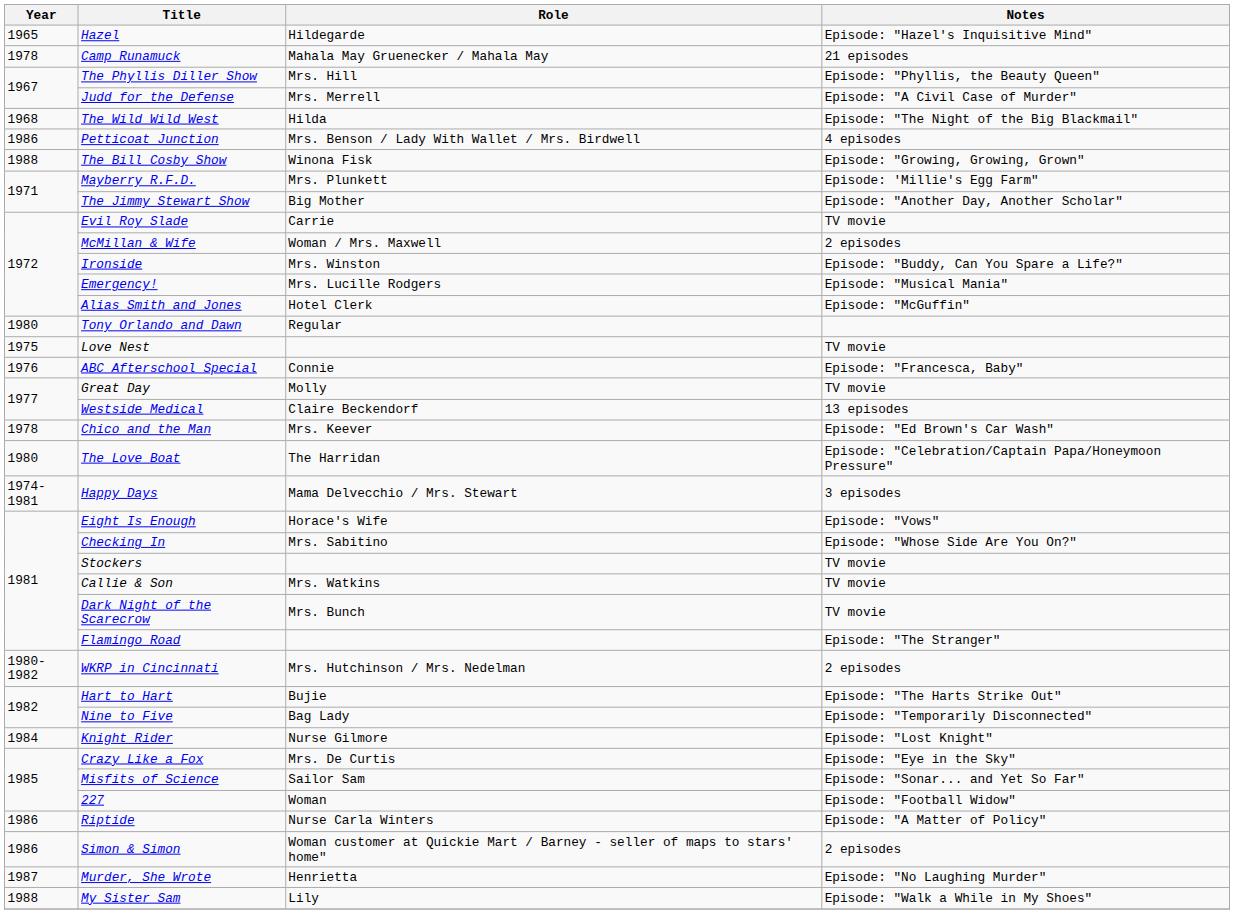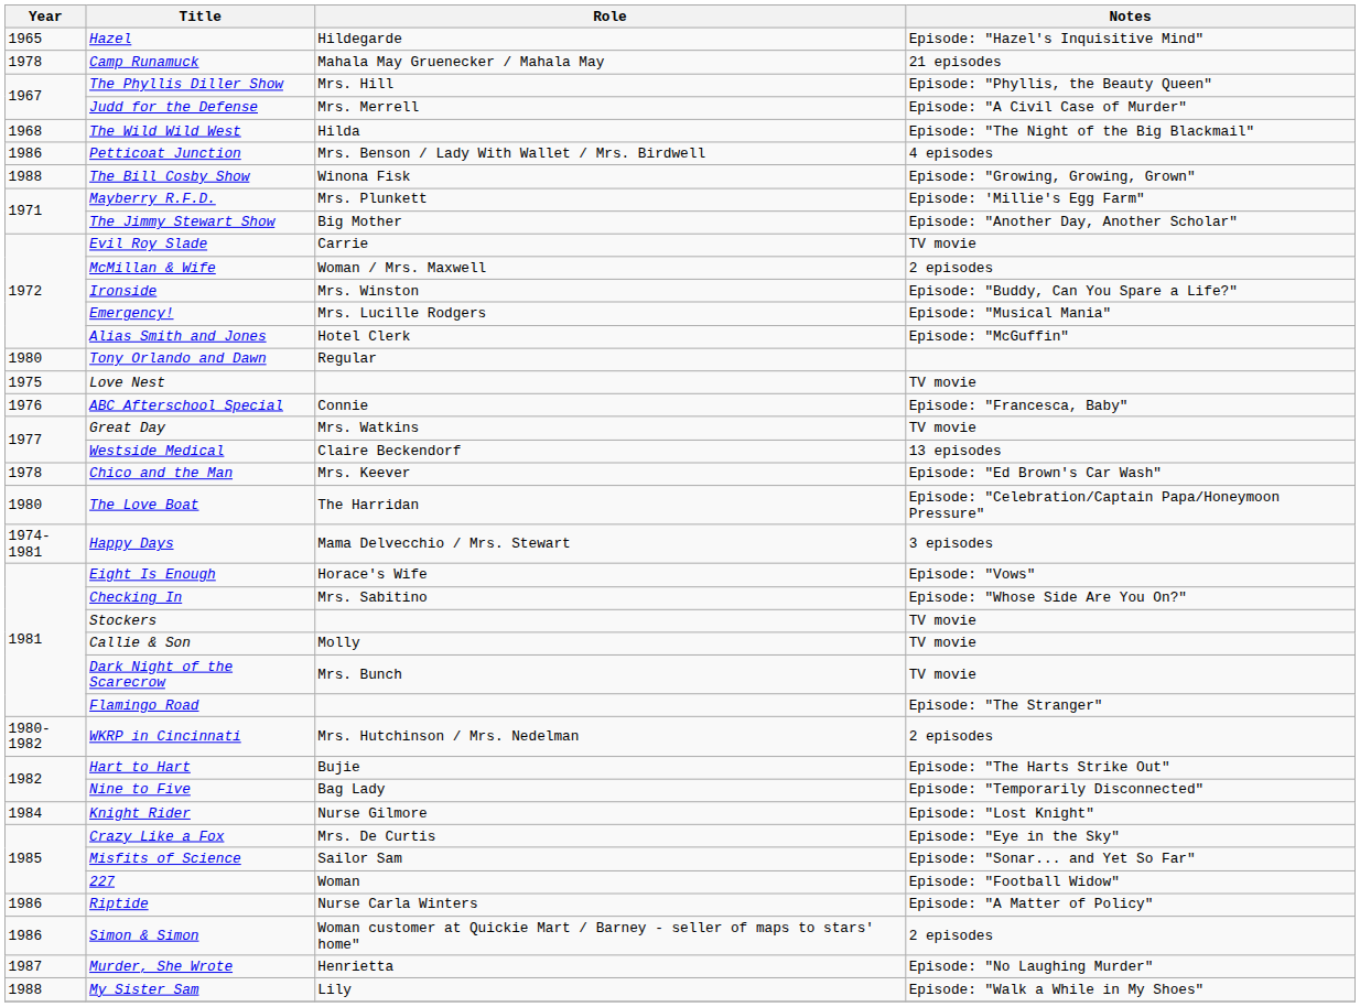Great Day | Role: Molly -> Mrs. Watkins
Callie & Son | Role: Mrs. Watkins -> Molly
